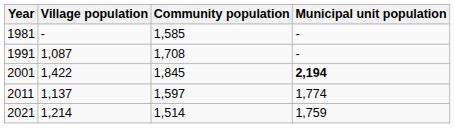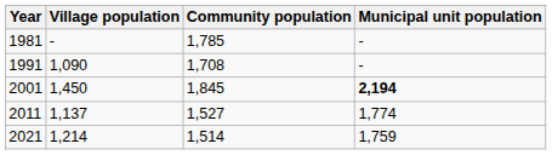1981 | Community population: 1,585 -> 1,785
1991 | Village population: 1,087 -> 1,090
2001 | Village population: 1,422 -> 1,450
2011 | Community population: 1,597 -> 1,527
